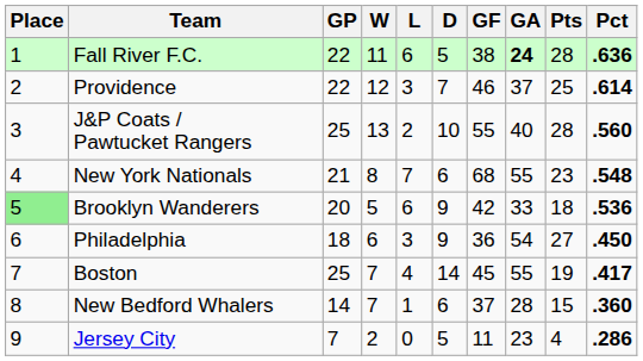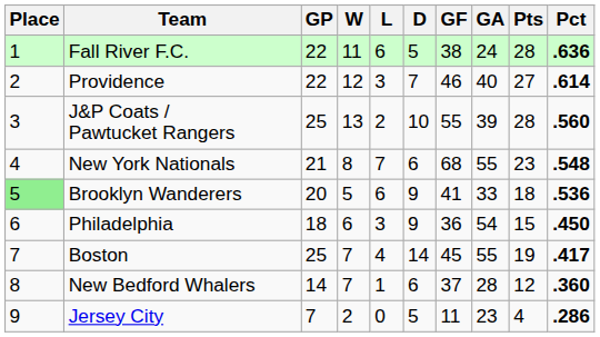Fall River F.C. | GA: bold -> normal
Providence | GA: 37 -> 40
Providence | Pts: 25 -> 27
J&P Coats / Pawtucket Rangers | GA: 40 -> 39
Brooklyn Wanderers | GF: 42 -> 41
Philadelphia | Pts: 27 -> 15
New Bedford Whalers | Pts: 15 -> 12
